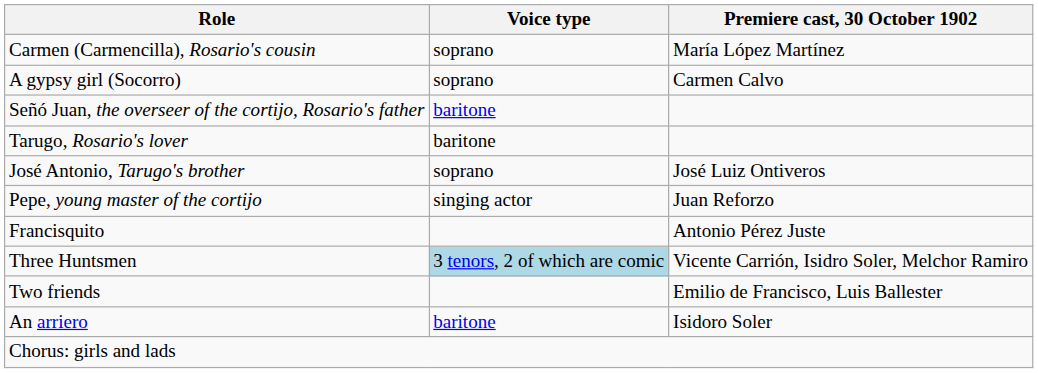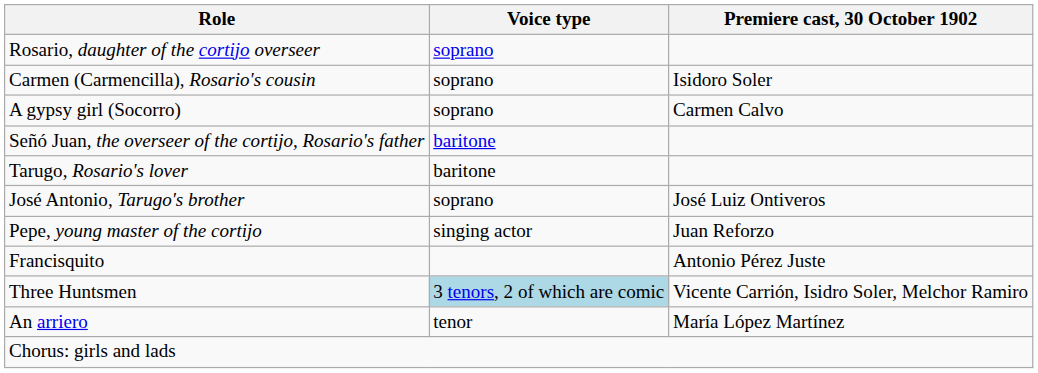+ row: Rosario, daughter of the cortijo overseer | soprano
Carmen (Carmencilla), Rosario's cousin | Premiere cast, 30 October 1902: María López Martínez -> Isidoro Soler
- row: Two friends | Emilio de Francisco, Luis Ballester
An arriero | Voice type: baritone -> tenor
An arriero | Premiere cast, 30 October 1902: Isidoro Soler -> María López Martínez
